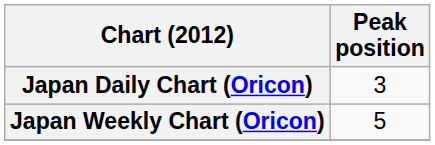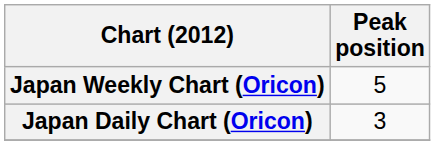rows swapped: Japan Daily Chart (Oricon) <-> Japan Weekly Chart (Oricon)
